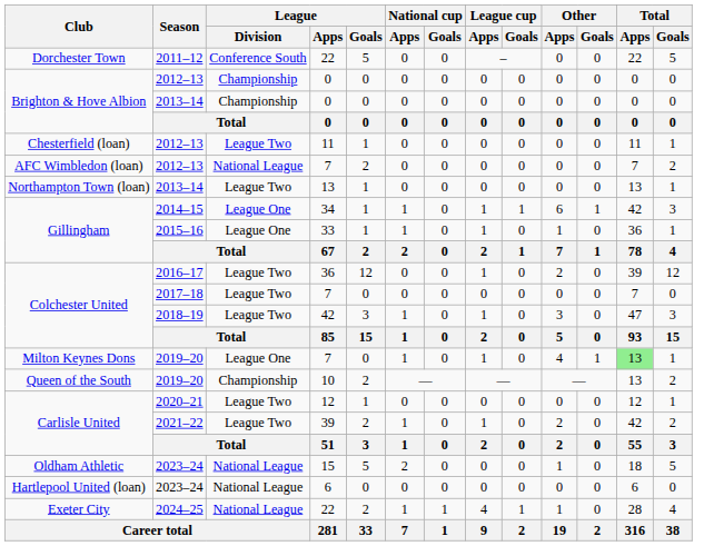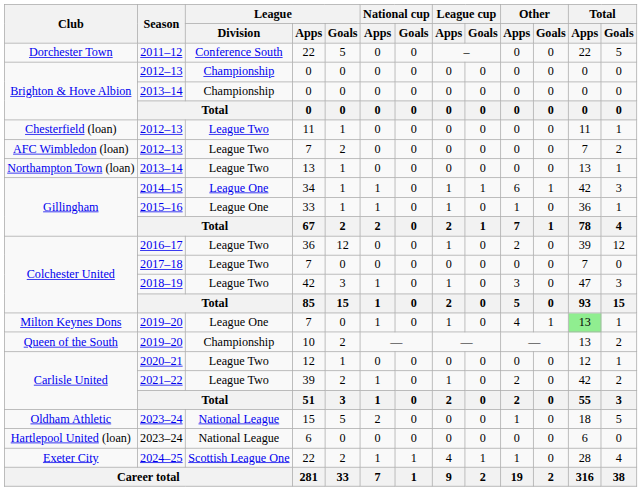2012–13 / 7 | League / Division: National League -> League Two
2024–25 / 22 | League / Division: National League -> Scottish League One
